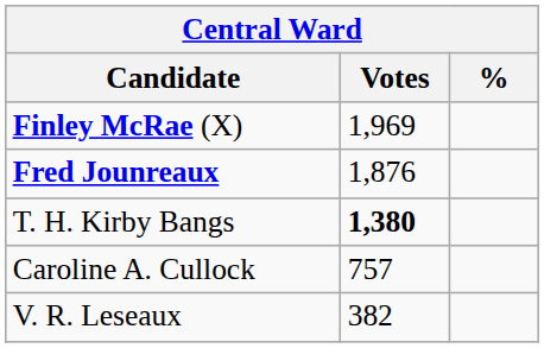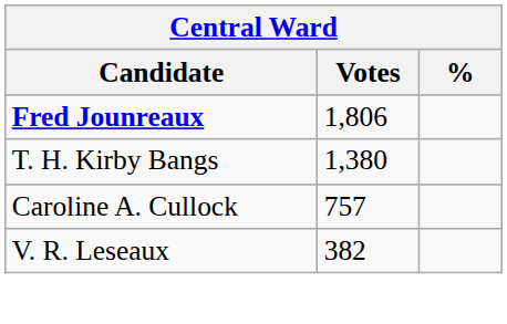- row: Finley McRae (X) | 1,969
Fred Jounreaux | Votes: 1,876 -> 1,806
T. H. Kirby Bangs | Votes: bold -> normal
